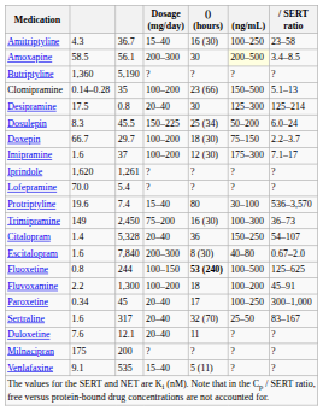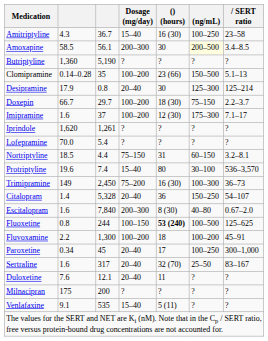Desipramine | column 2: 17.5 -> 17.9
- row: Dosulepin | 8.3 | 45.5 | 150–225 | 25 (34) | 50–200 | 6.0–24
+ row: Nortriptyline | 18.5 | 4.4 | 75–150 | 31 | 60–150 | 3.2–8.1
